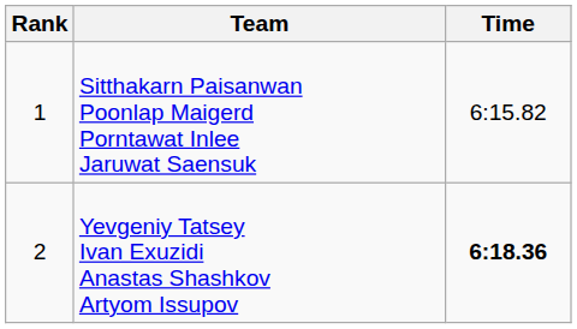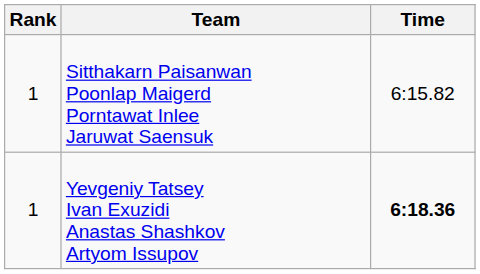Yevgeniy Tatsey Ivan Exuzidi Anastas Shashkov Artyom Issupov | Rank: 2 -> 1
